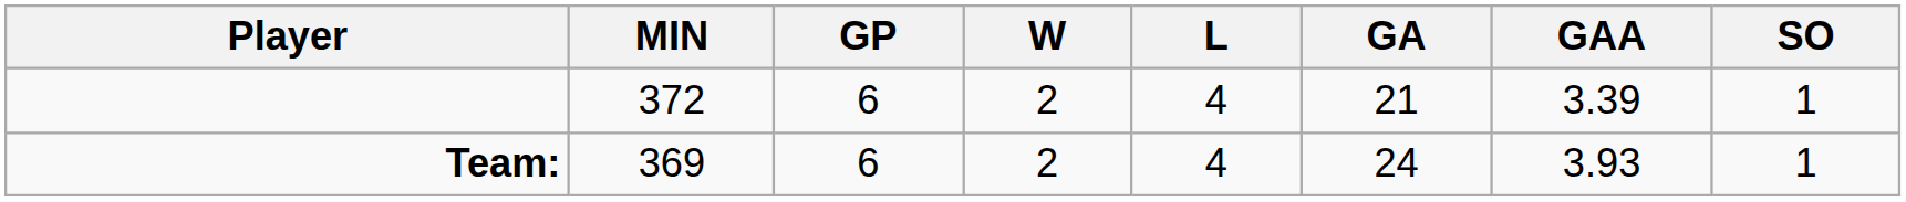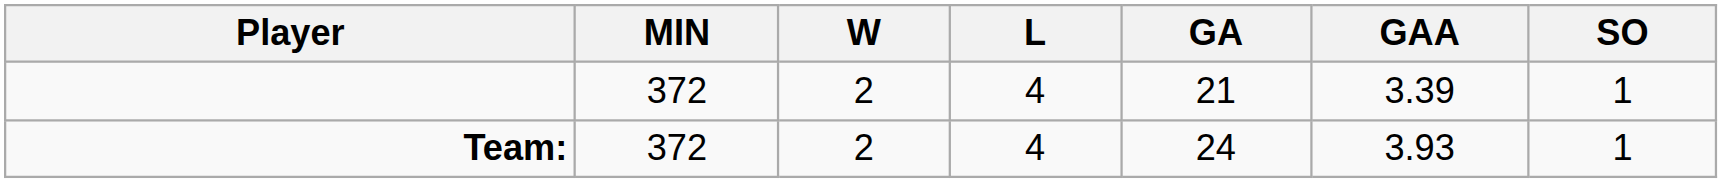- column: GP | 6 | 6
Team: | MIN: 369 -> 372
